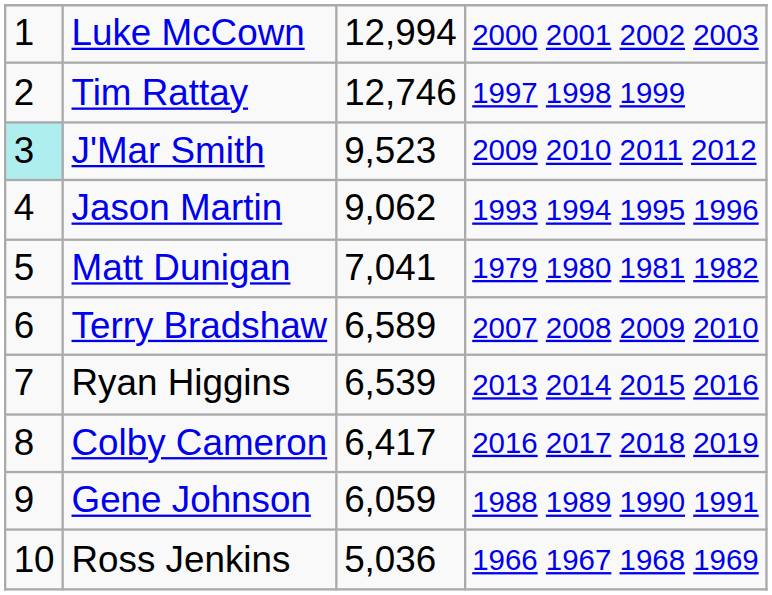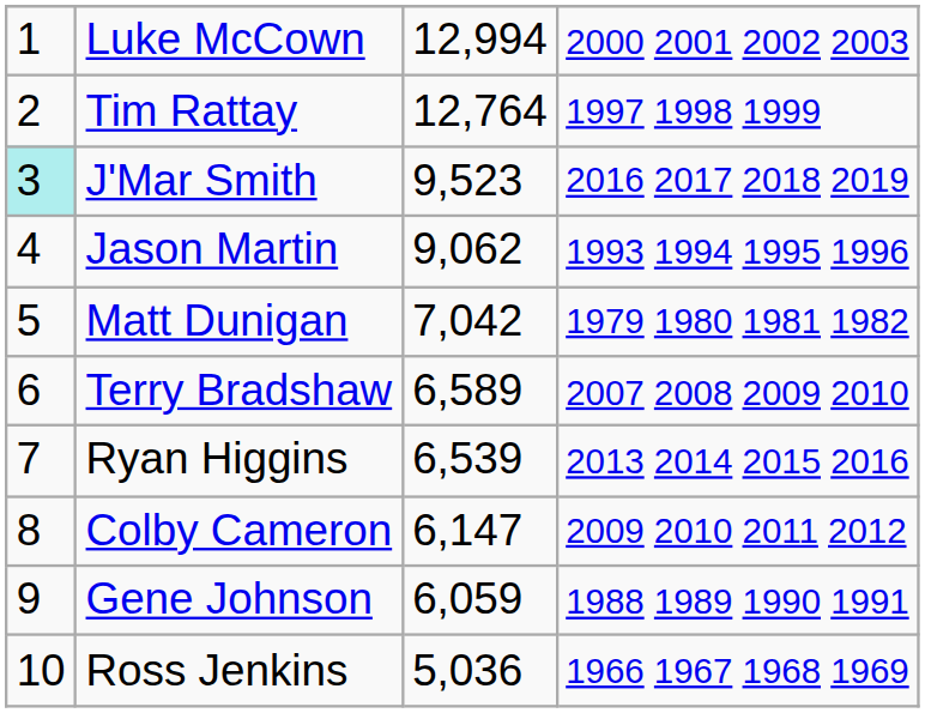Tim Rattay | column 3: 12,746 -> 12,764
J'Mar Smith | column 4: 2009 2010 2011 2012 -> 2016 2017 2018 2019
Matt Dunigan | column 3: 7,041 -> 7,042
Colby Cameron | column 3: 6,417 -> 6,147
Colby Cameron | column 4: 2016 2017 2018 2019 -> 2009 2010 2011 2012
